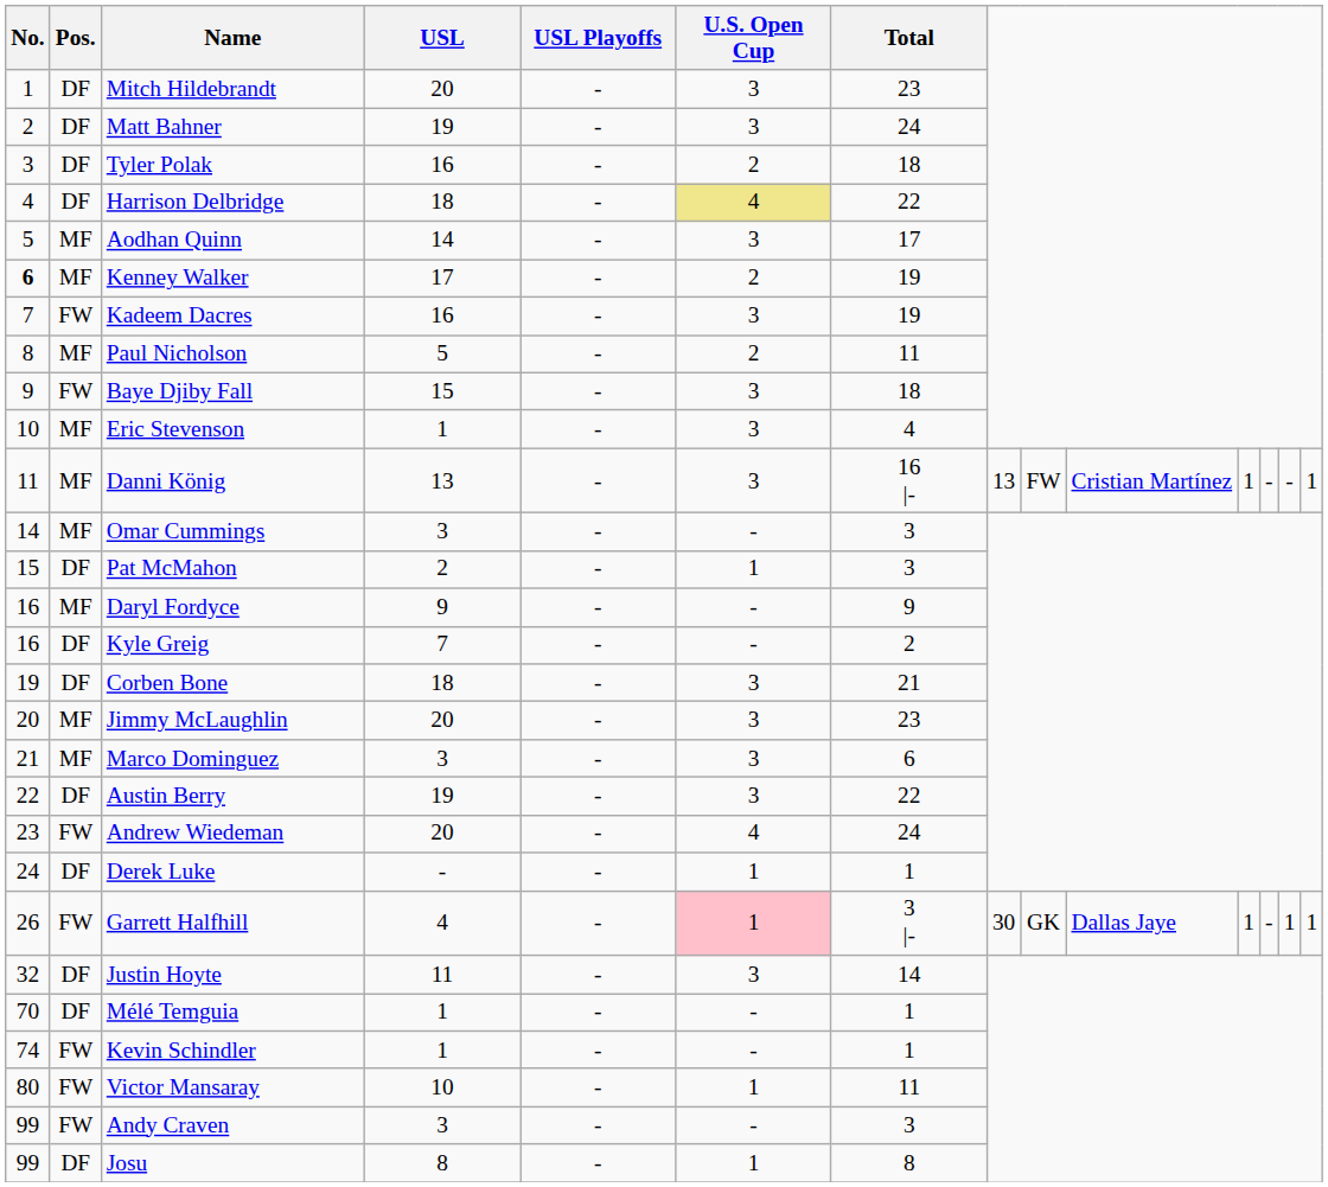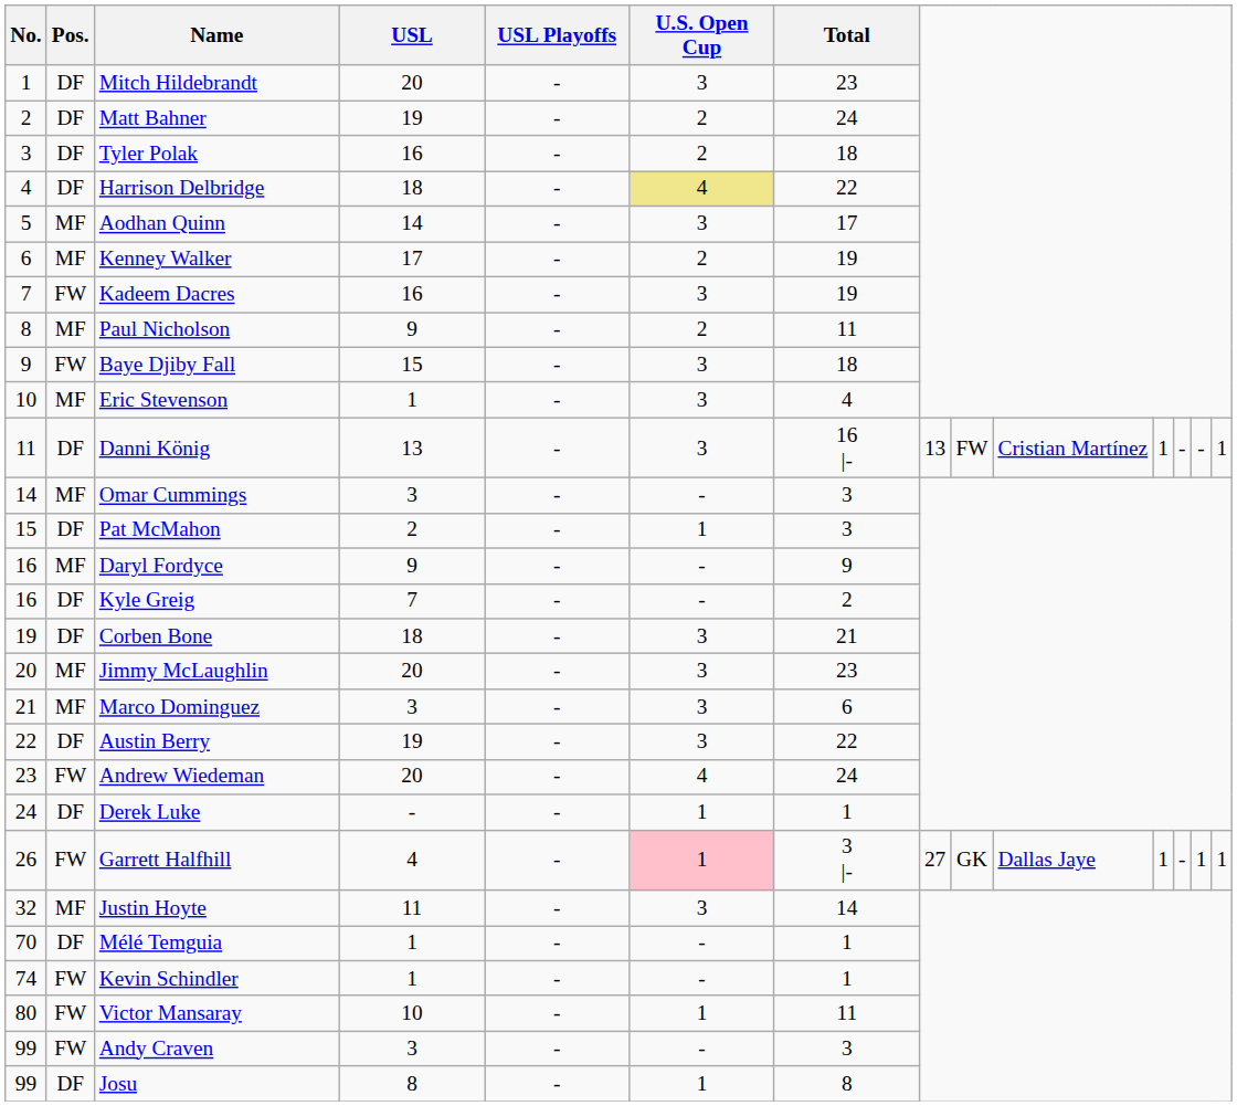Matt Bahner | U.S. Open Cup: 3 -> 2
Kenney Walker | No.: bold -> normal
Paul Nicholson | USL: 5 -> 9
Danni König | Pos.: MF -> DF
Garrett Halfhill | column 8: 30 -> 27
Justin Hoyte | Pos.: DF -> MF
